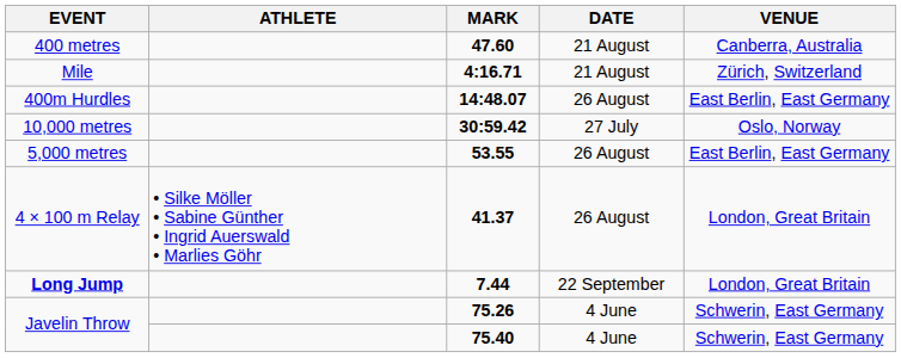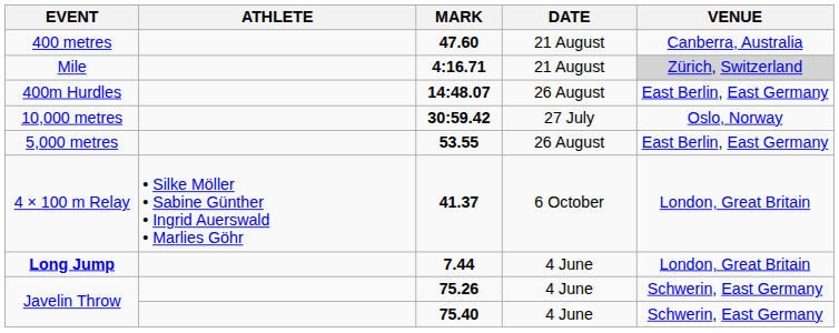4:16.71 | VENUE: no background -> lightgrey background
41.37 | DATE: 26 August -> 6 October
7.44 | DATE: 22 September -> 4 June
